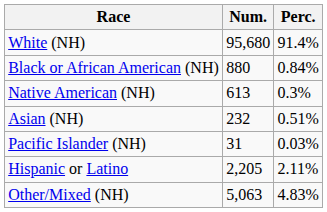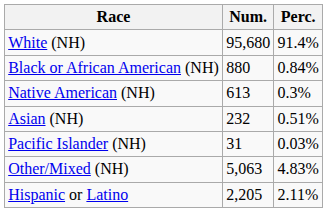rows swapped: Other/Mixed (NH) <-> Hispanic or Latino
